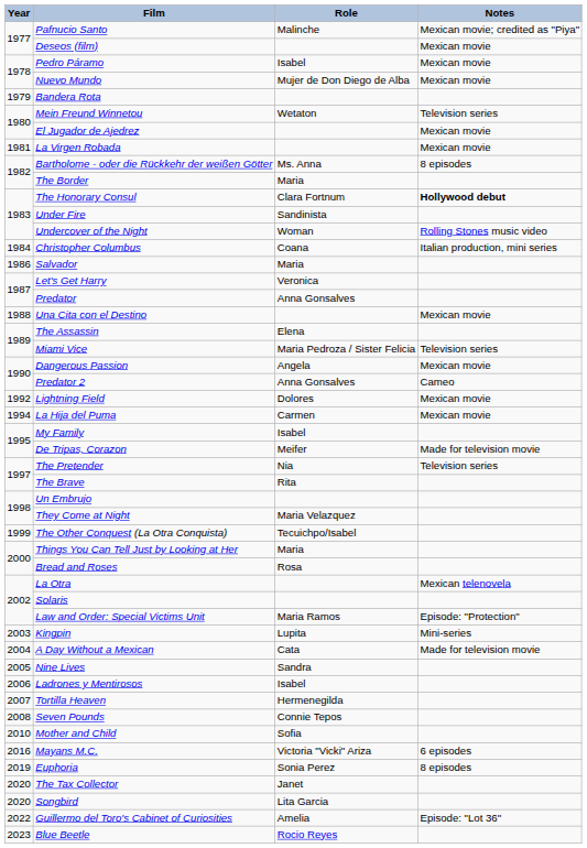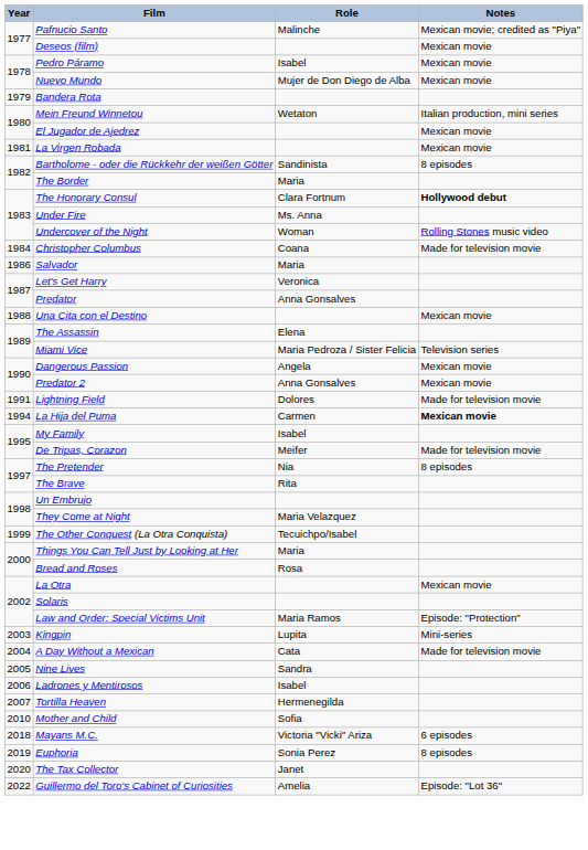Mein Freund Winnetou | Notes: Television series -> Italian production, mini series
Bartholome - oder die Rückkehr der weißen Götter | Role: Ms. Anna -> Sandinista
Under Fire | Role: Sandinista -> Ms. Anna
Christopher Columbus | Notes: Italian production, mini series -> Made for television movie
Predator 2 | Notes: Cameo -> Mexican movie
Lightning Field | Year: 1992 -> 1991
Lightning Field | Notes: Mexican movie -> Made for television movie
La Hija del Puma | Notes: normal -> bold
The Pretender | Notes: Television series -> 8 episodes
La Otra | Notes: Mexican telenovela -> Mexican movie
- row: 2008 | Seven Pounds | Connie Tepos
Mayans M.C. | Year: 2016 -> 2018
- row: 2020 | Songbird | Lita Garcia
- row: 2023 | Blue Beetle | Rocio Reyes
